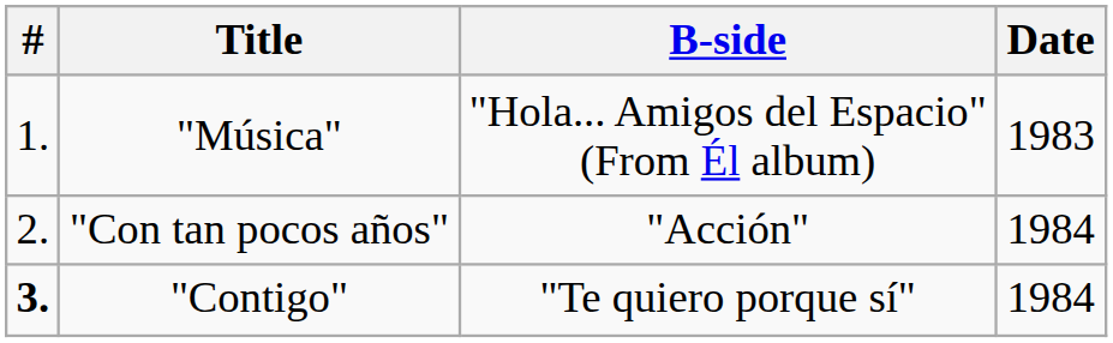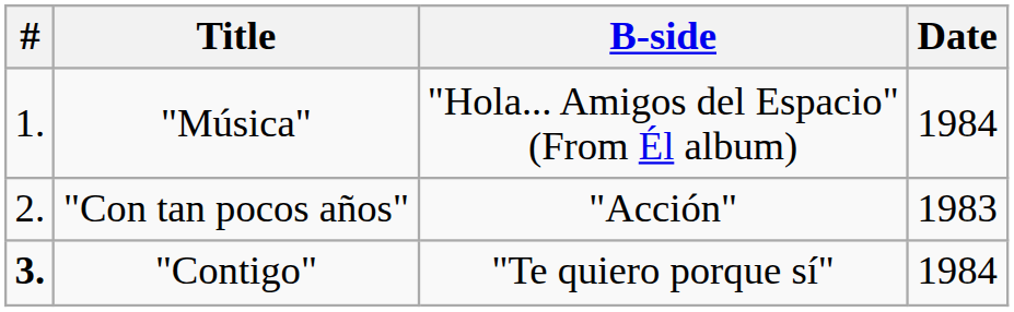"Música" | Date: 1983 -> 1984
"Con tan pocos años" | Date: 1984 -> 1983
